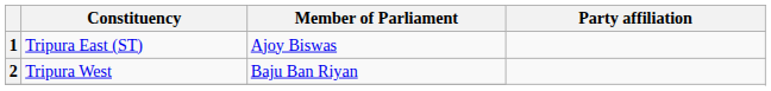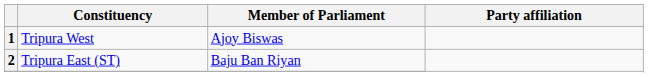1 | Constituency: Tripura East (ST) -> Tripura West
2 | Constituency: Tripura West -> Tripura East (ST)
